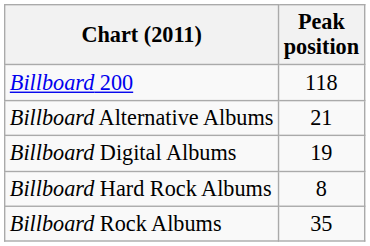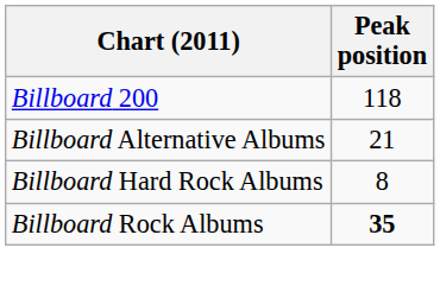- row: Billboard Digital Albums | 19
Billboard Rock Albums | Peak position: normal -> bold
